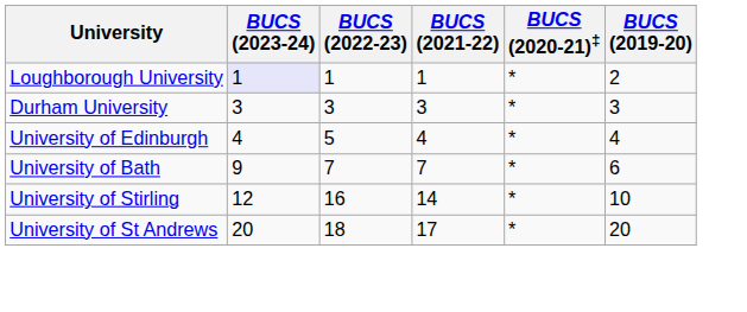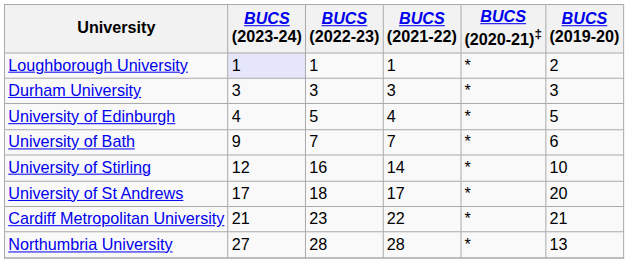University of Edinburgh | BUCS (2019-20): 4 -> 5
University of St Andrews | BUCS (2023-24): 20 -> 17
+ row: Cardiff Metropolitan University | 21 | 23 | 22 | * | 21
+ row: Northumbria University | 27 | 28 | 28 | * | 13
